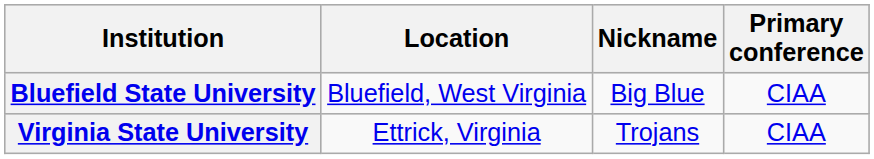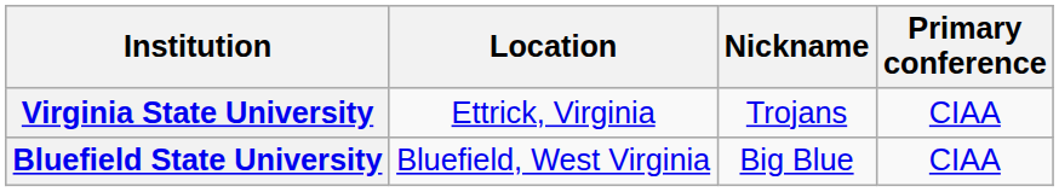rows swapped: Bluefield State University <-> Virginia State University
